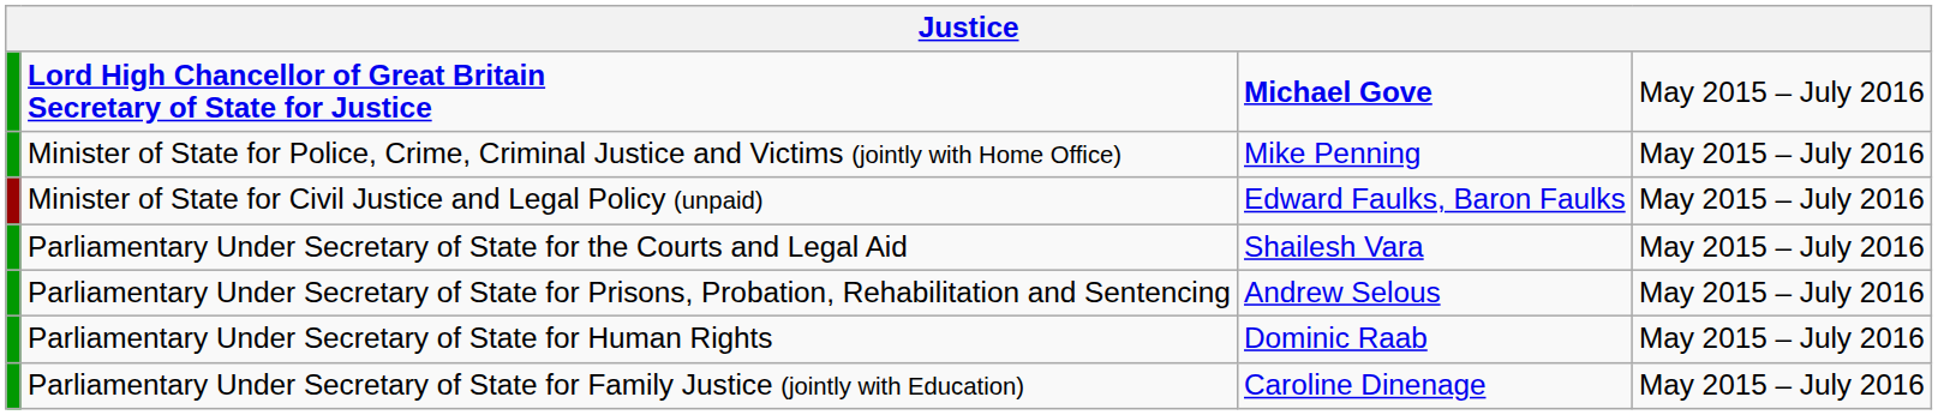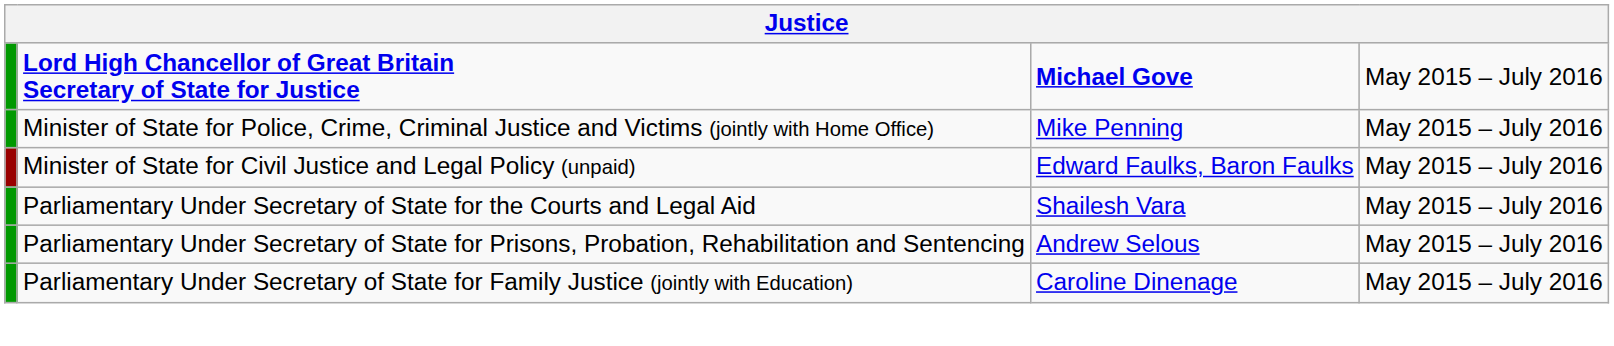- row: Parliamentary Under Secretary of State for Human Rights | Dominic Raab | May 2015 – July 2016
